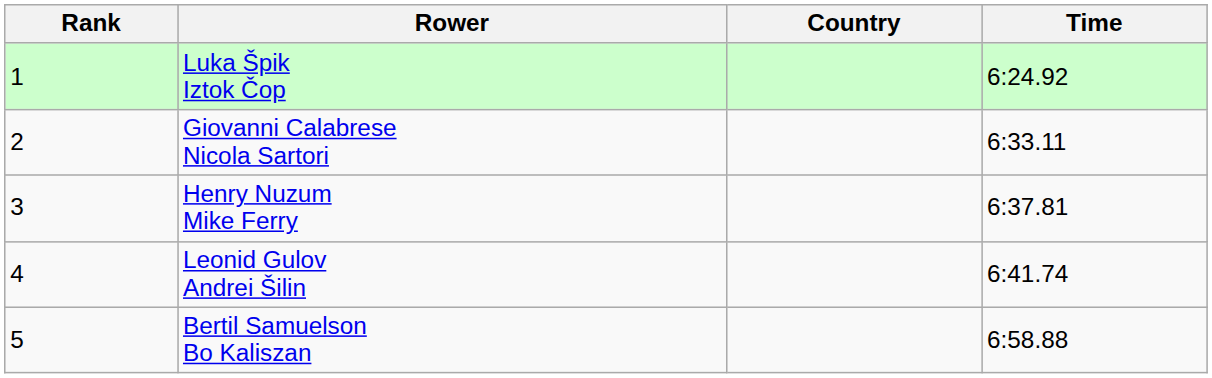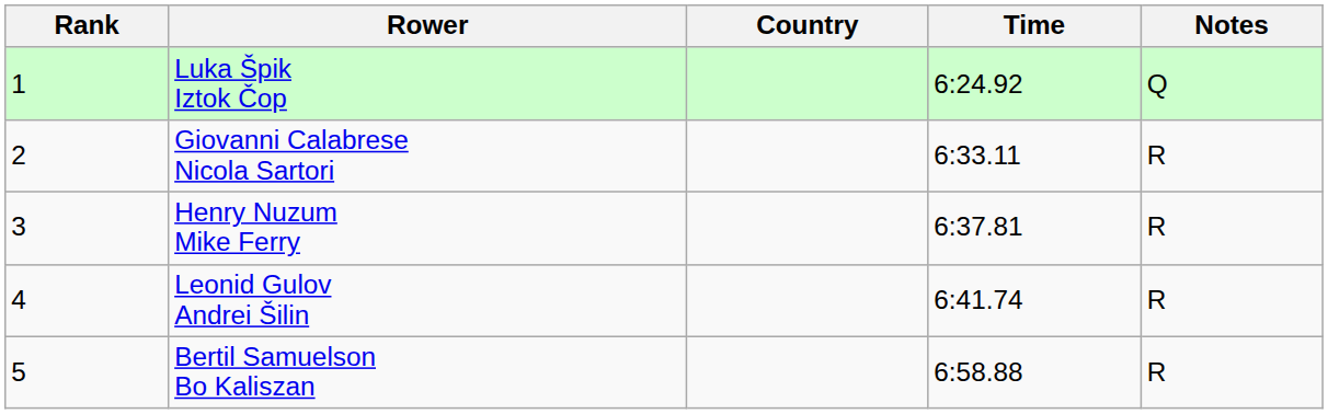+ column: Notes | Q | R | R | R | R
